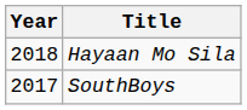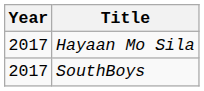Hayaan Mo Sila | Year: 2018 -> 2017
